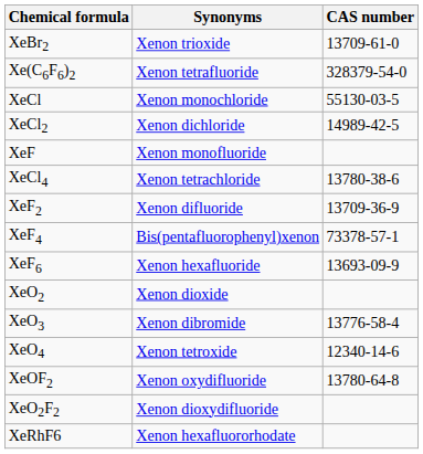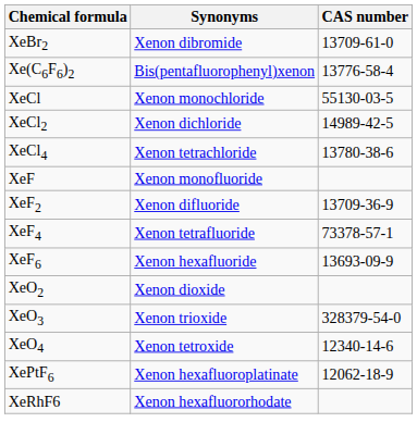XeBr2 | Synonyms: Xenon trioxide -> Xenon dibromide
Xe(C6F6)2 | Synonyms: Xenon tetrafluoride -> Bis(pentafluorophenyl)xenon
Xe(C6F6)2 | CAS number: 328379-54-0 -> 13776-58-4
rows swapped: XeCl4 <-> XeF
XeF4 | Synonyms: Bis(pentafluorophenyl)xenon -> Xenon tetrafluoride
XeO3 | Synonyms: Xenon dibromide -> Xenon trioxide
XeO3 | CAS number: 13776-58-4 -> 328379-54-0
- row: XeOF2 | Xenon oxydifluoride | 13780-64-8
- row: XeO2F2 | Xenon dioxydifluoride
+ row: XePtF6 | Xenon hexafluoroplatinate | 12062-18-9
